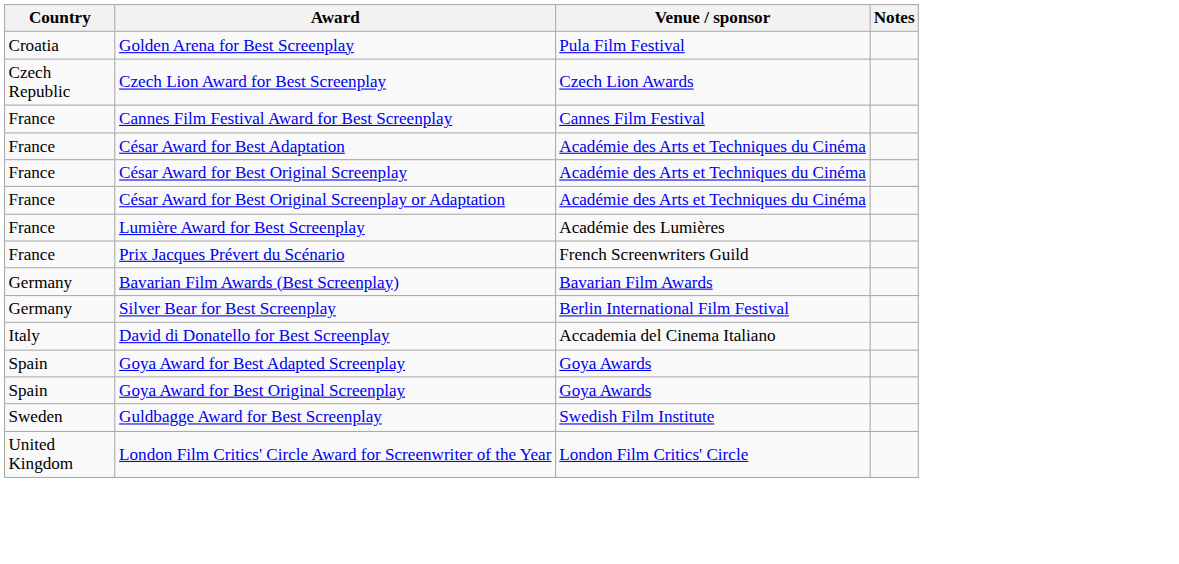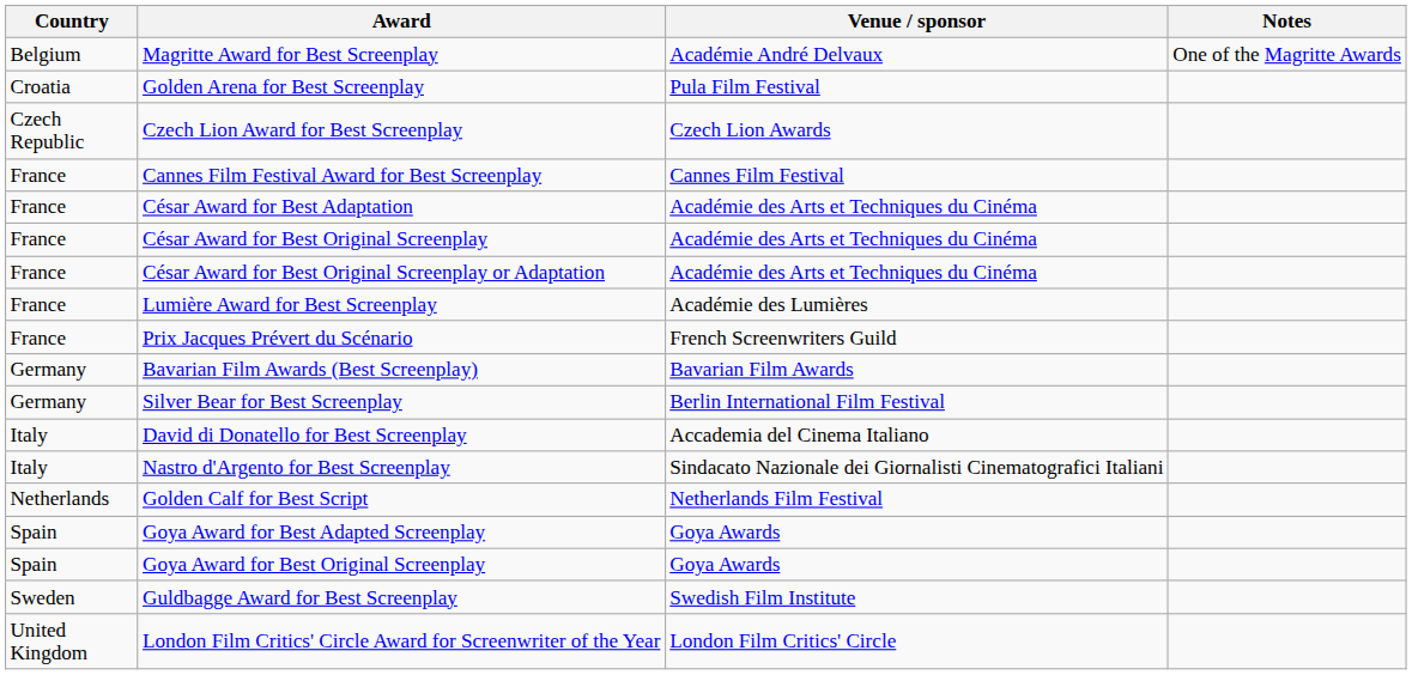+ row: Belgium | Magritte Award for Best Screenplay | Académie André Delvaux | One of the Magritte Awards
+ row: Italy | Nastro d'Argento for Best Screenplay | Sindacato Nazionale dei Giornalisti Cinematografici Italiani
+ row: Netherlands | Golden Calf for Best Script | Netherlands Film Festival
